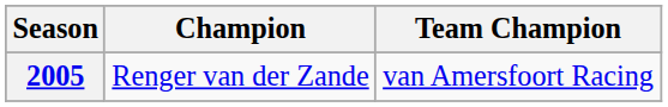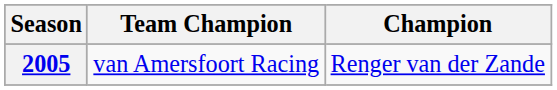columns swapped: Champion <-> Team Champion
